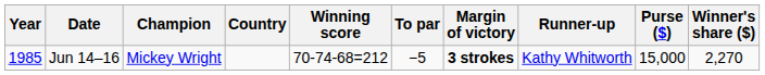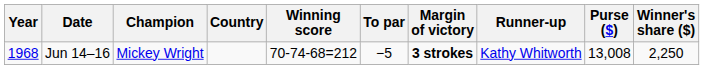Jun 14–16 | Year: 1985 -> 1968
Jun 14–16 | Purse ($): 15,000 -> 13,008
Jun 14–16 | Winner's share ($): 2,270 -> 2,250
